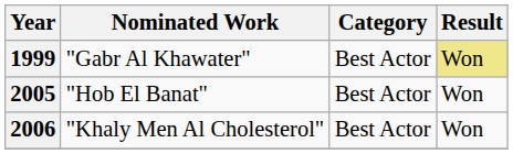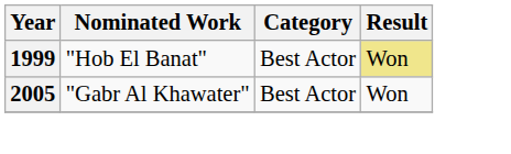1999 | Nominated Work: "Gabr Al Khawater" -> "Hob El Banat"
2005 | Nominated Work: "Hob El Banat" -> "Gabr Al Khawater"
- row: 2006 | "Khaly Men Al Cholesterol" | Best Actor | Won
